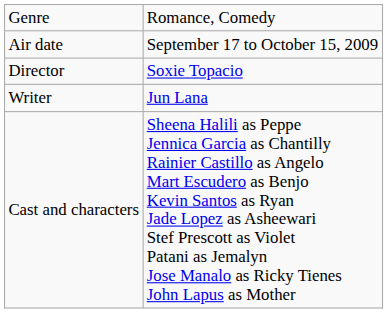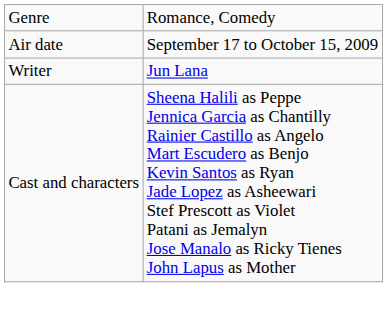- row: Director | Soxie Topacio
